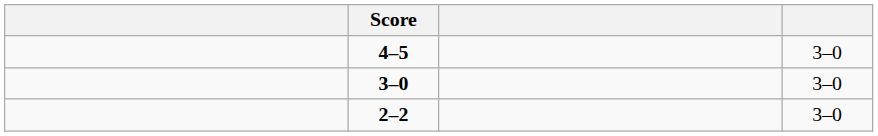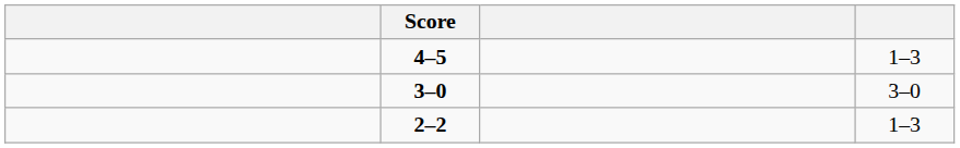4–5 | column 4: 3–0 -> 1–3
2–2 | column 4: 3–0 -> 1–3
